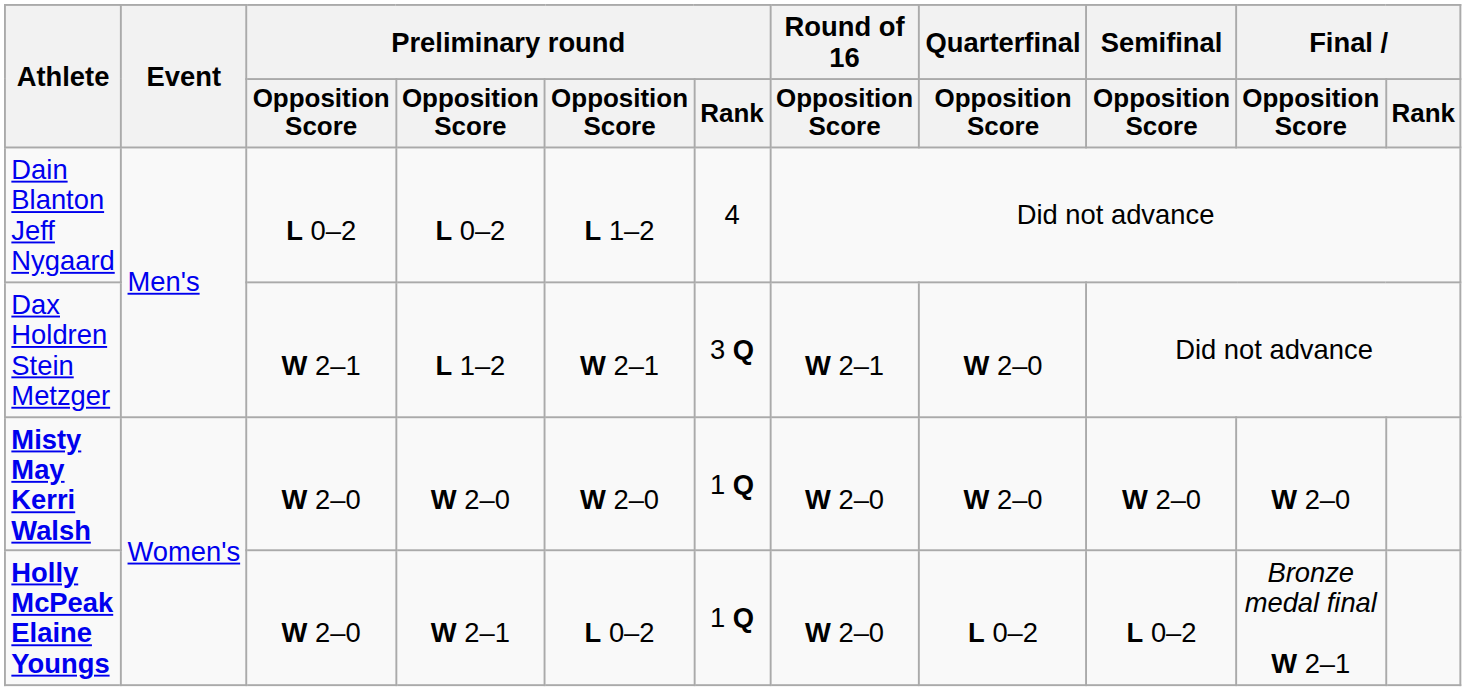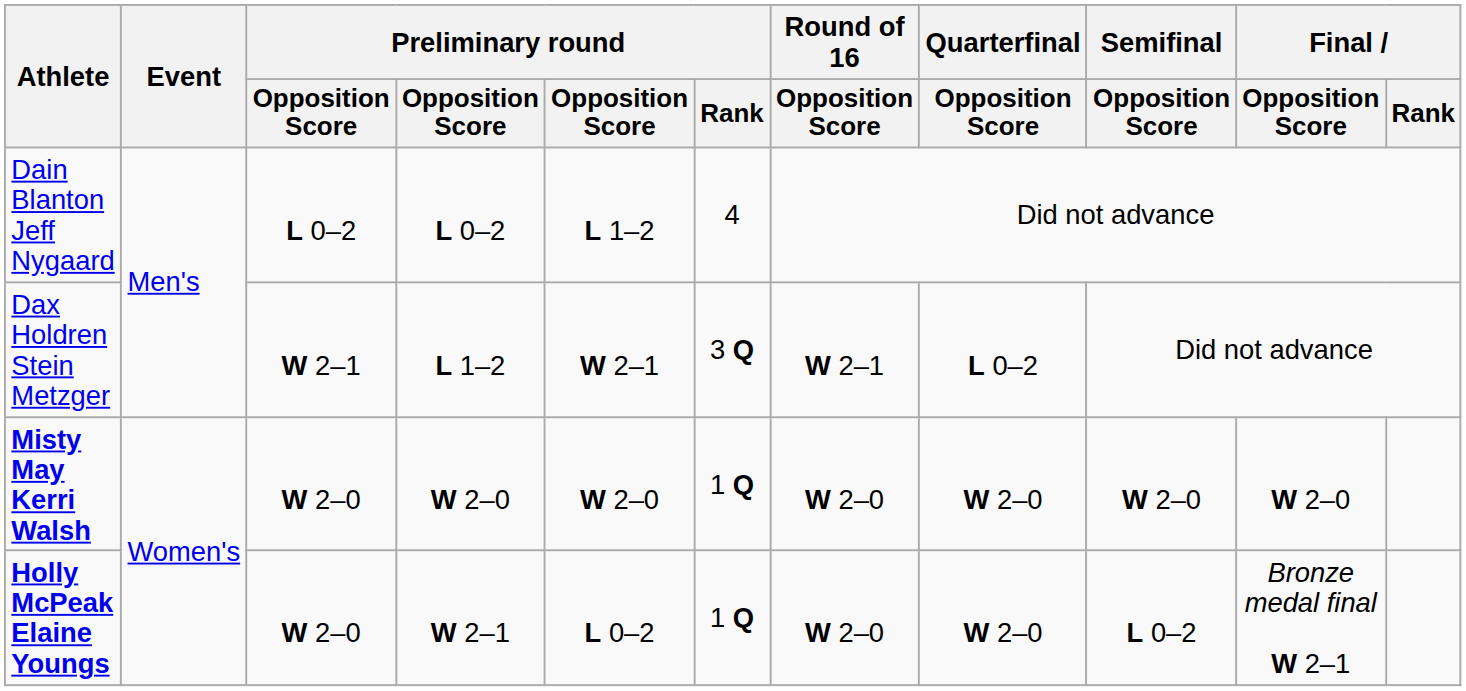Dax Holdren Stein Metzger | Quarterfinal / Opposition Score: W 2–0 -> L 0–2
Holly McPeak Elaine Youngs | Quarterfinal / Opposition Score: L 0–2 -> W 2–0
